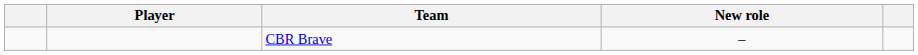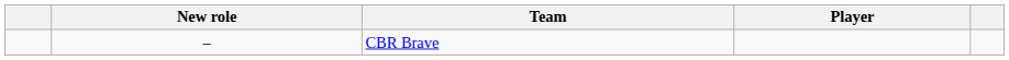columns swapped: Player <-> New role
